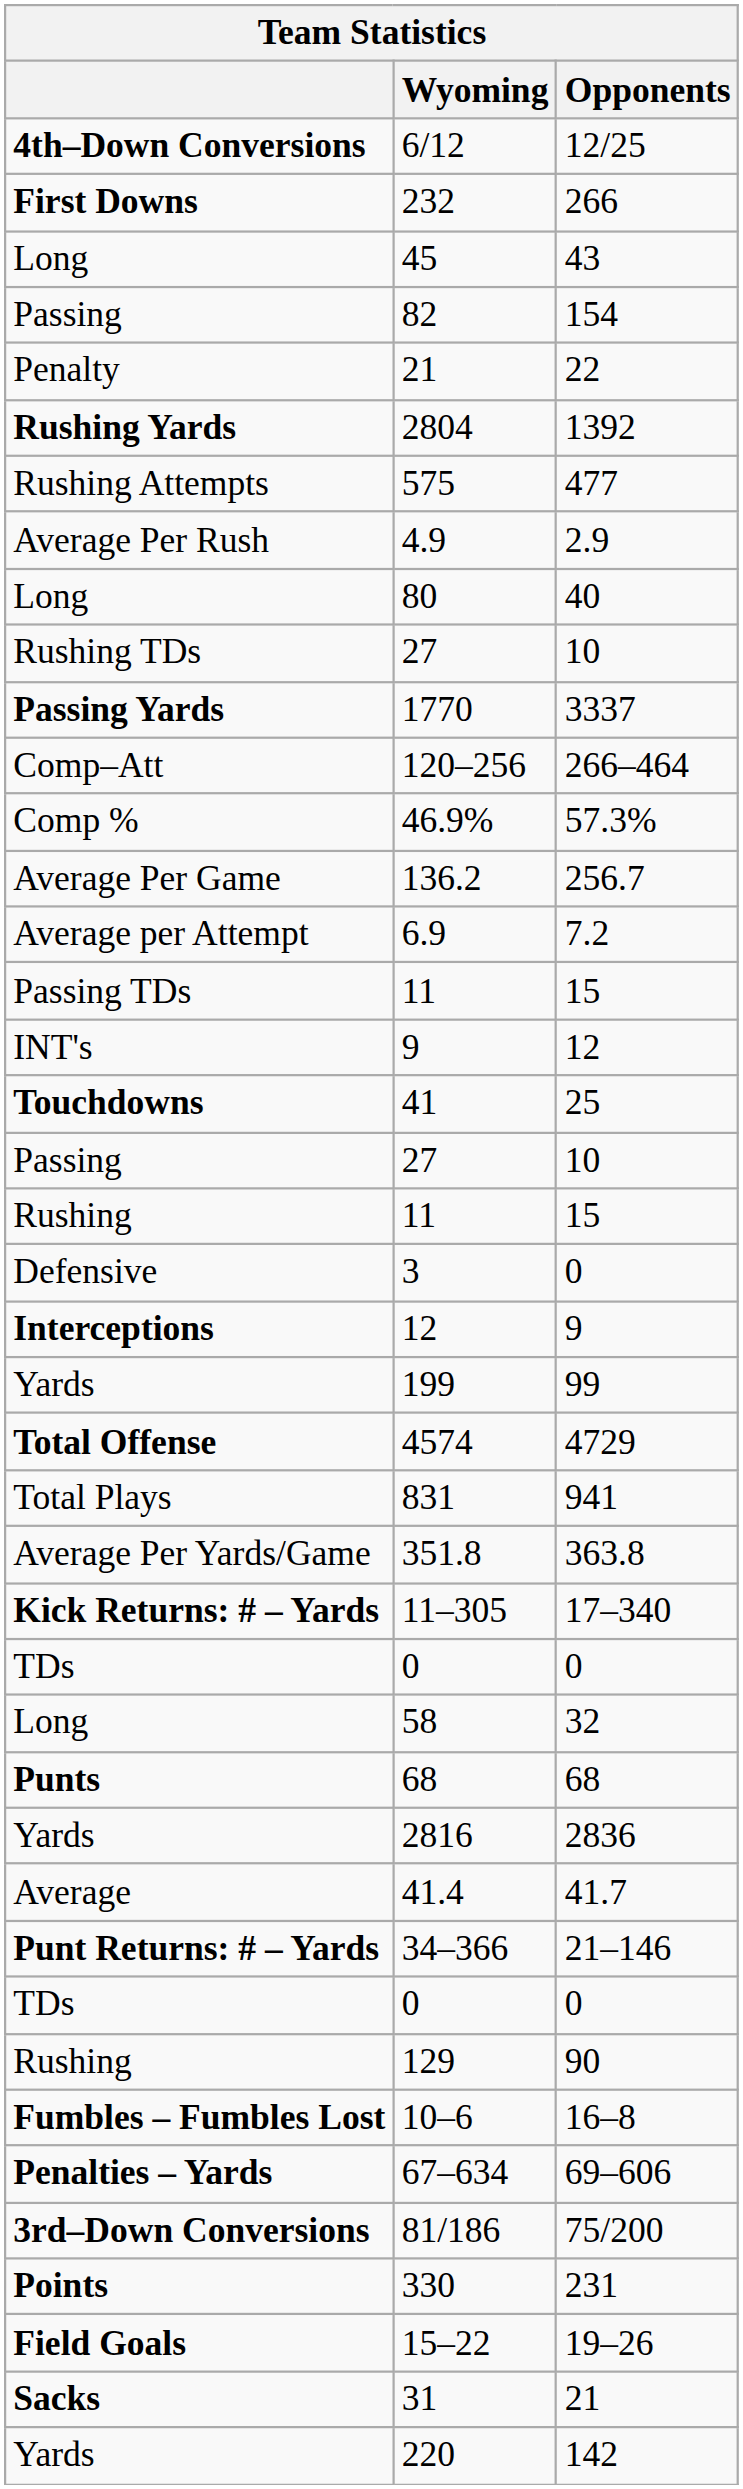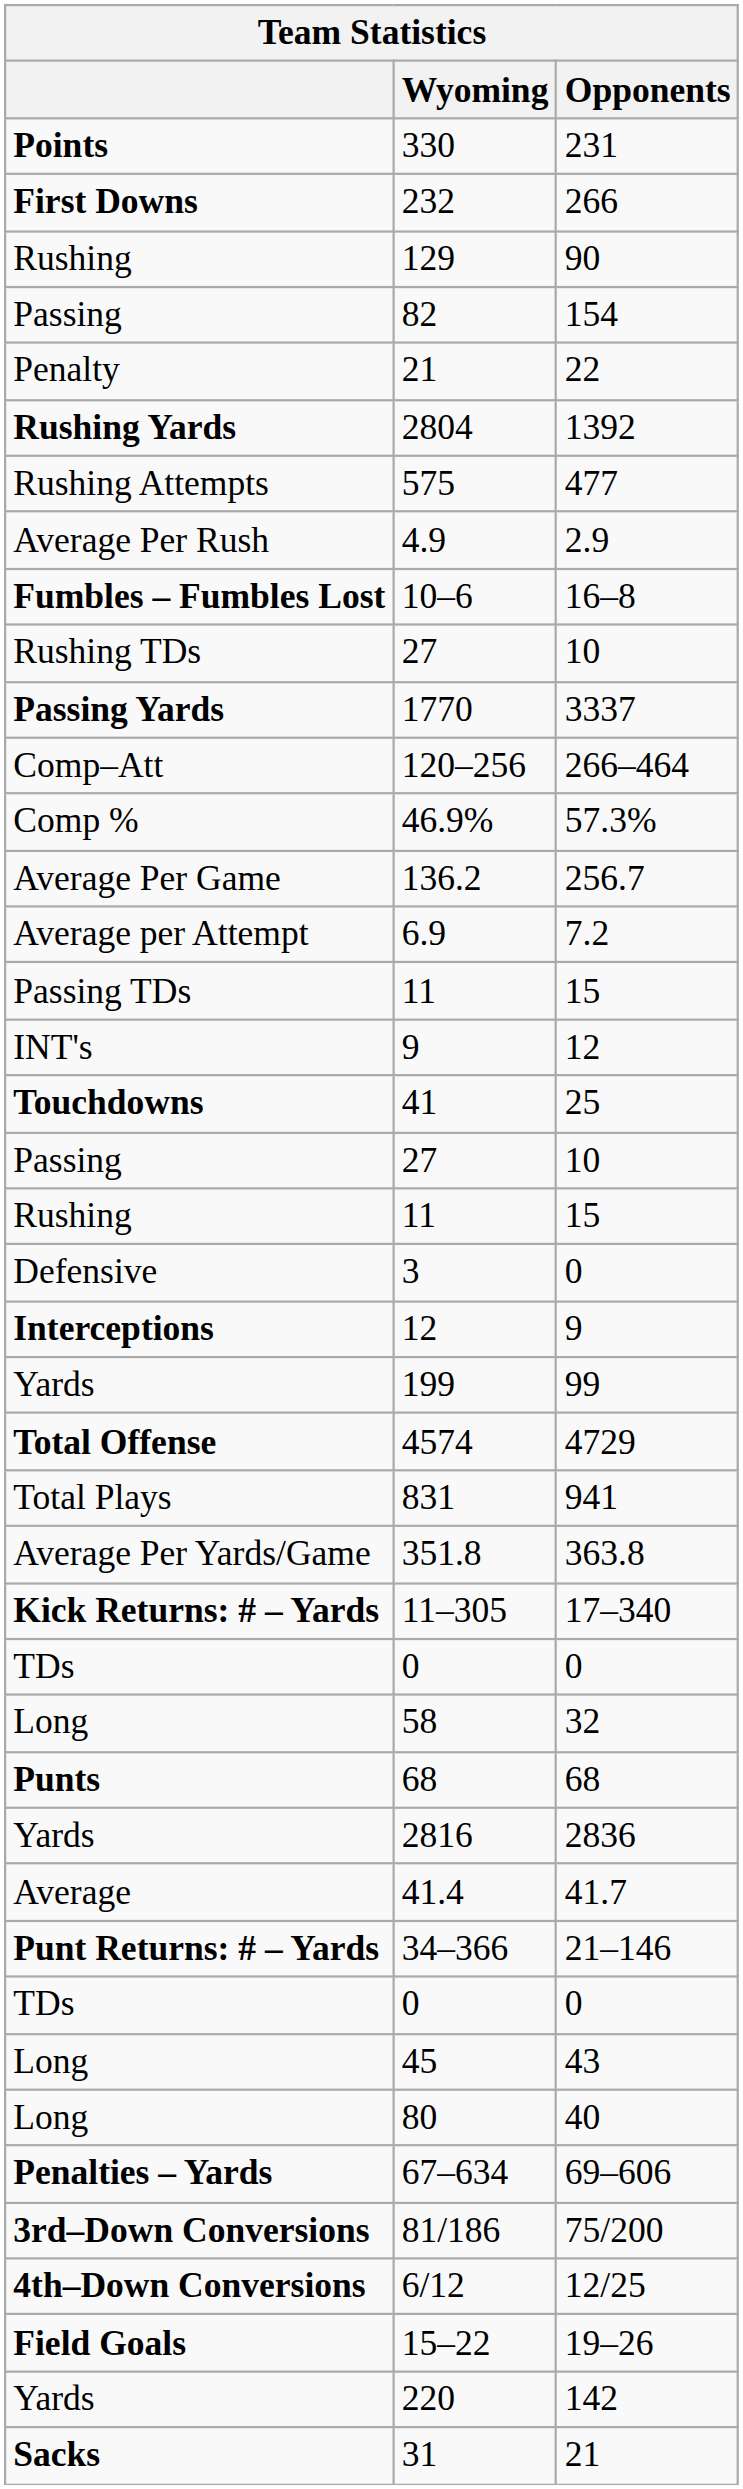rows swapped: 330 <-> 6/12
rows swapped: 129 <-> 45
rows swapped: 80 <-> 10–6
rows swapped: 31 <-> 220
